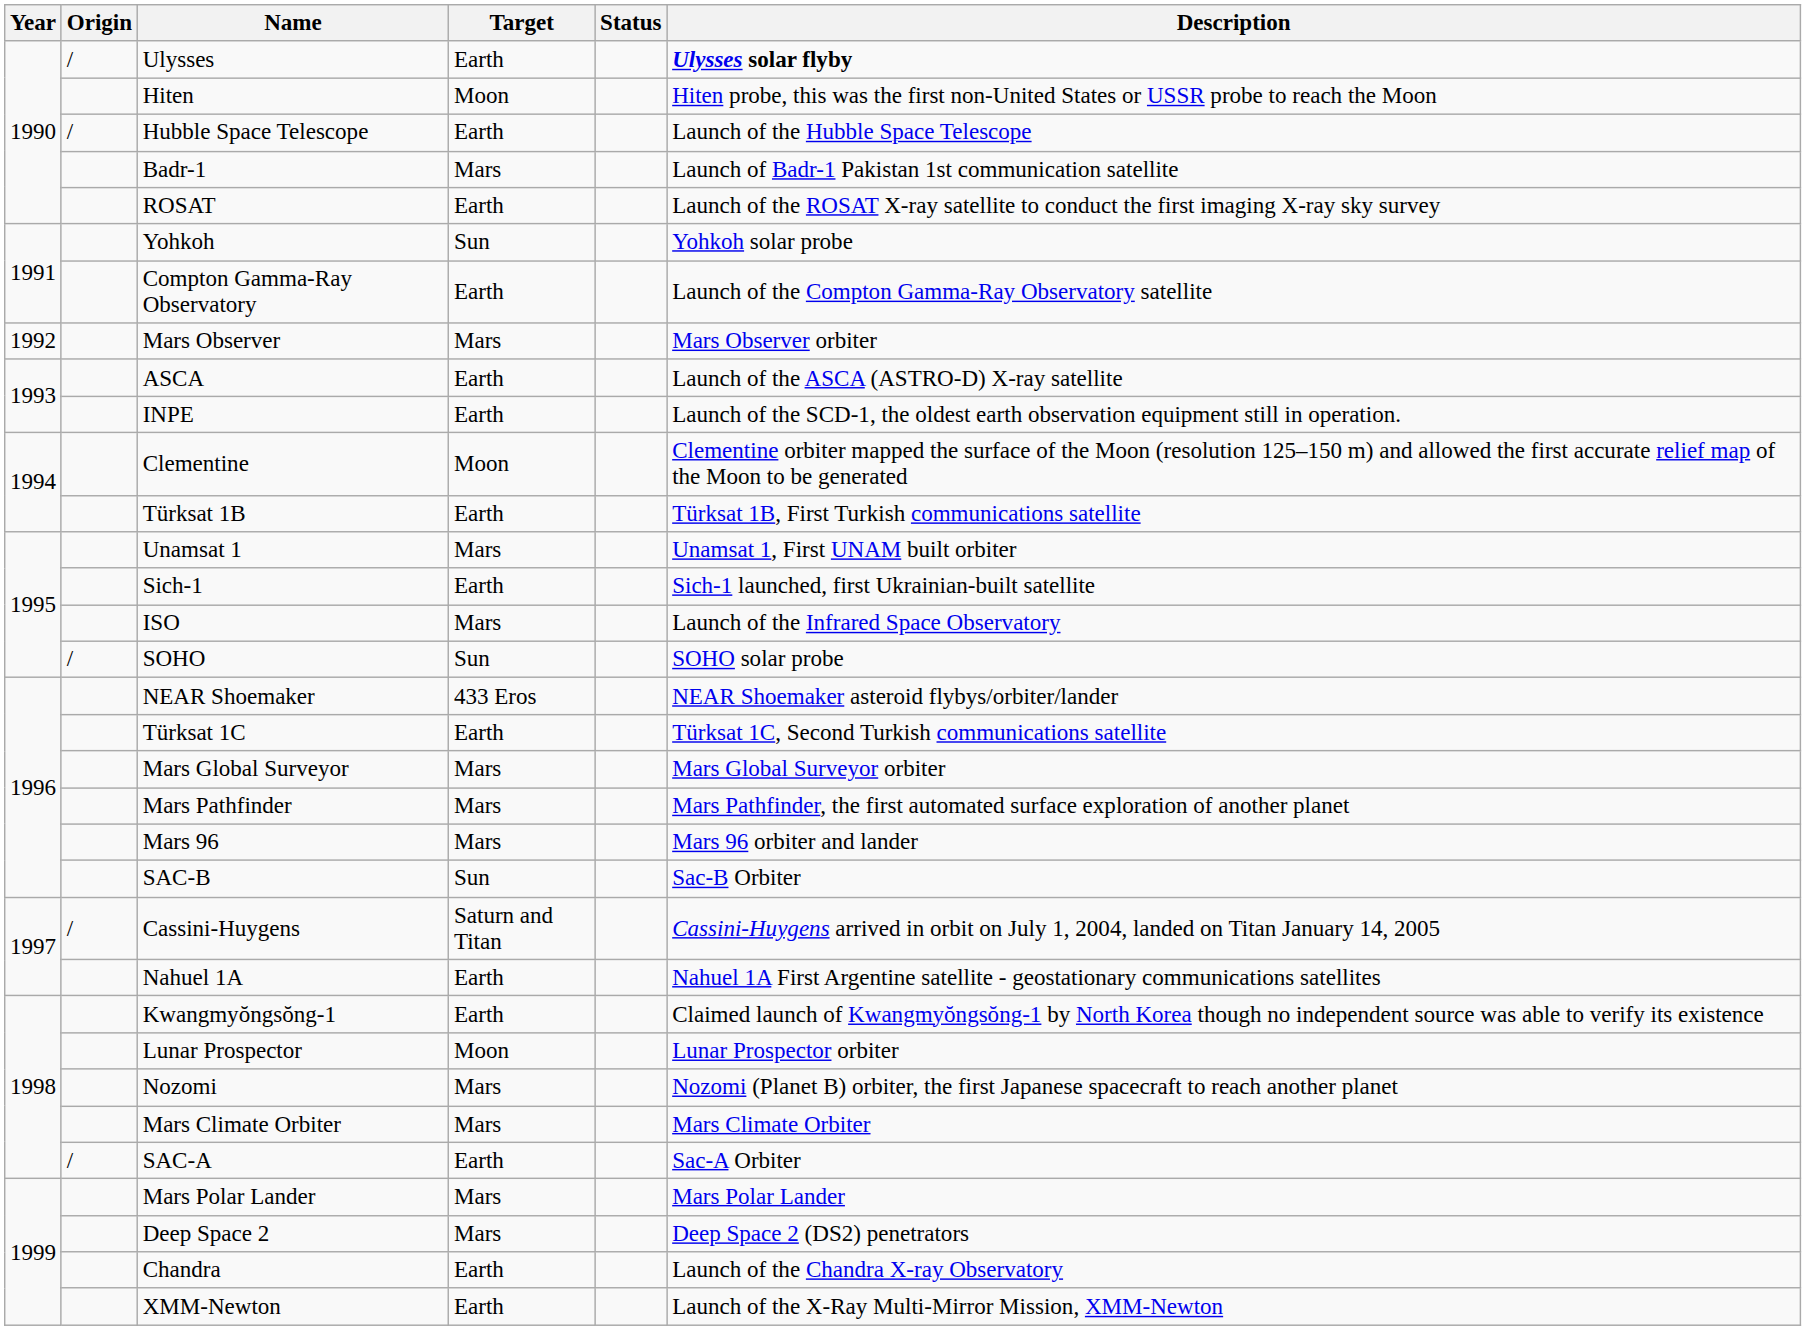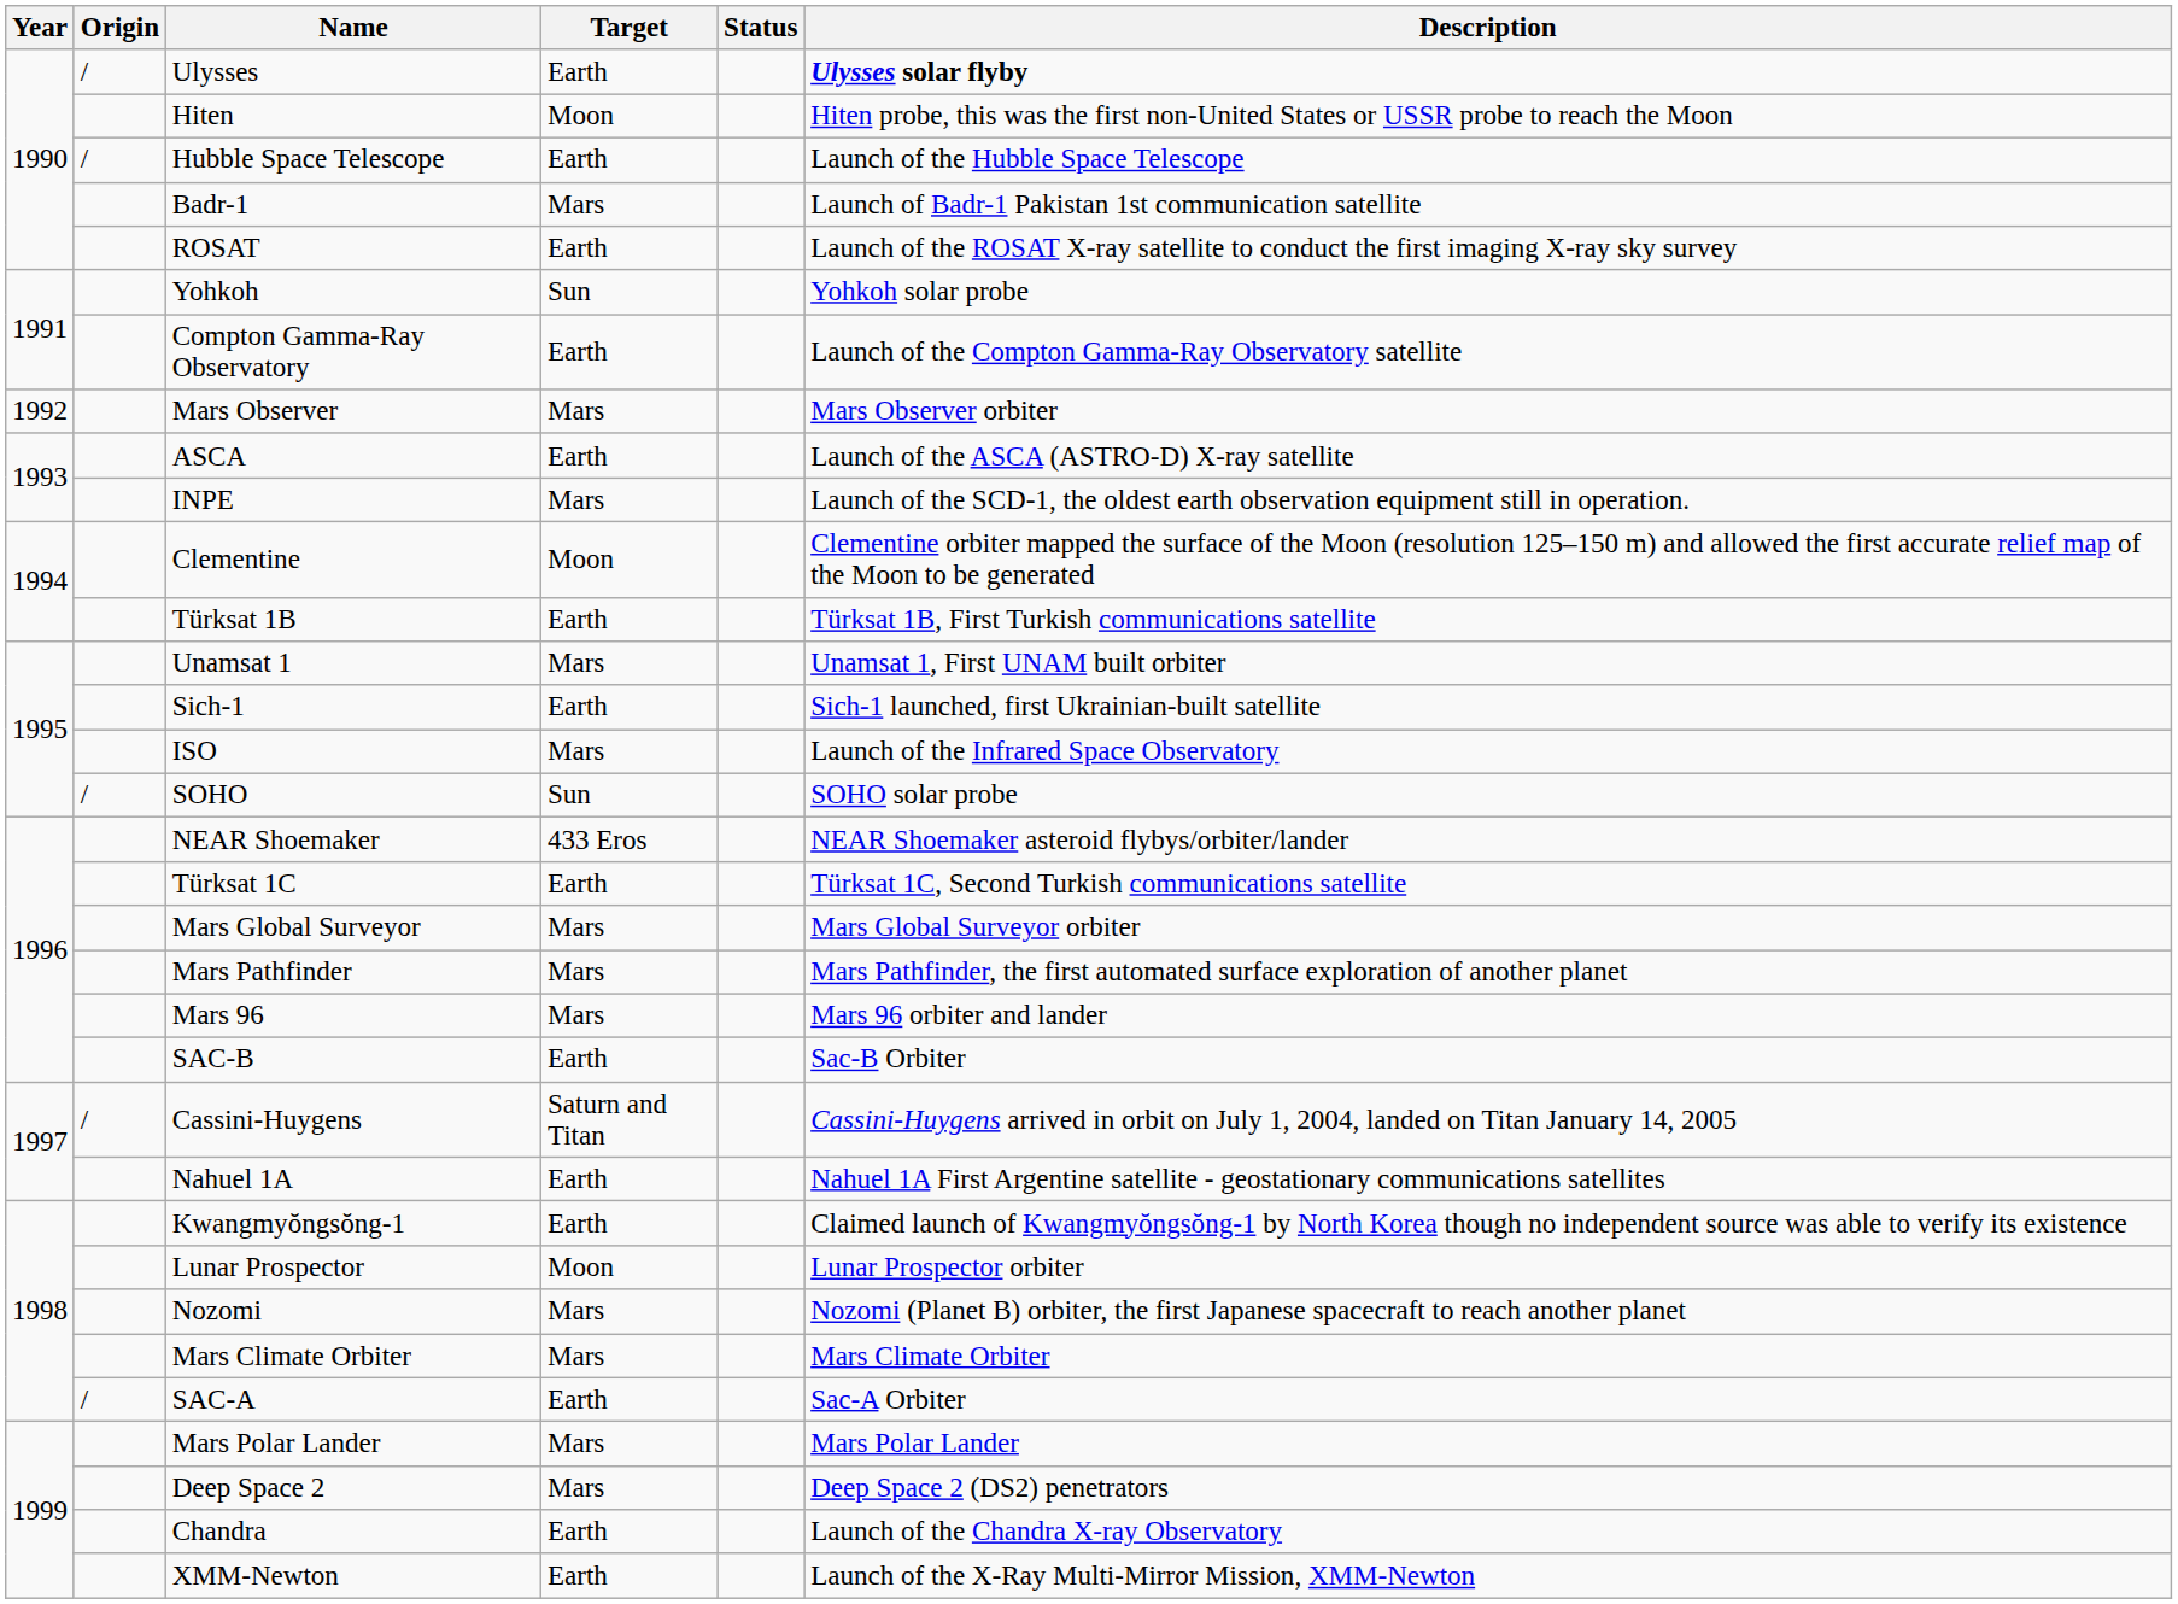INPE | Target: Earth -> Mars
SAC-B | Target: Sun -> Earth
